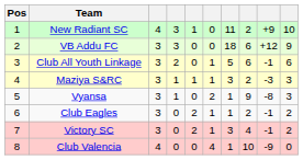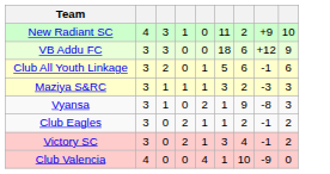- column: Pos | 1 | 2 | 3 | 4 | 5 | 6 | 7 | 8
